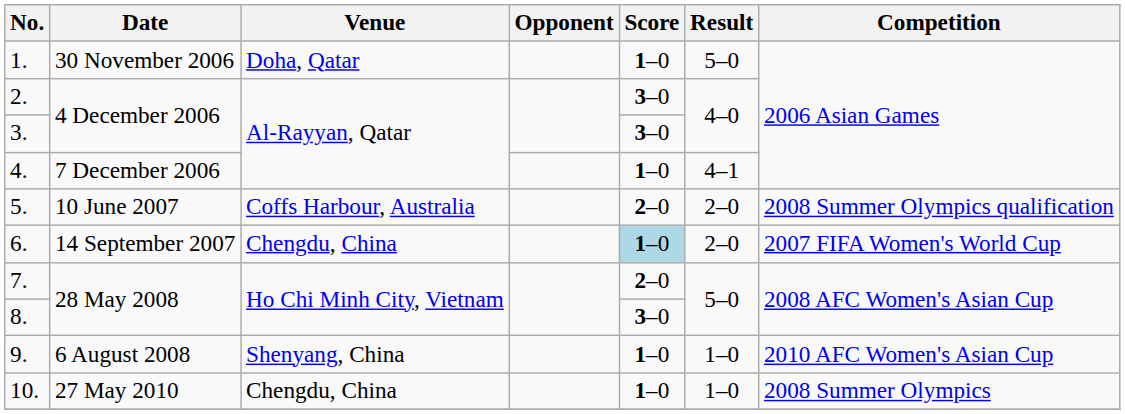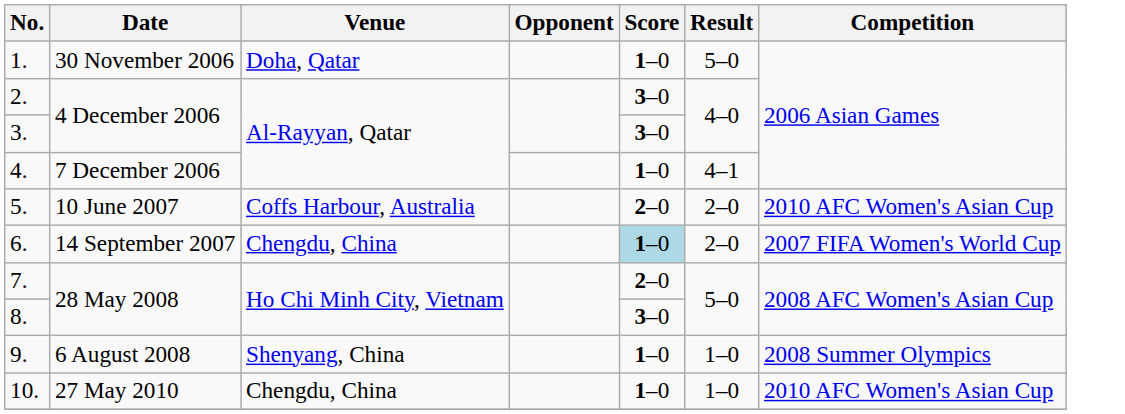5. | Competition: 2008 Summer Olympics qualification -> 2010 AFC Women's Asian Cup
9. | Competition: 2010 AFC Women's Asian Cup -> 2008 Summer Olympics
10. | Competition: 2008 Summer Olympics -> 2010 AFC Women's Asian Cup
